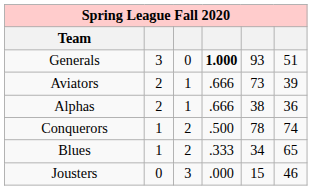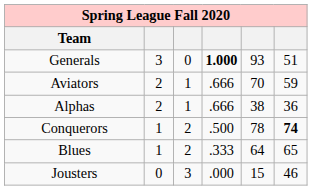Aviators | column 5: 73 -> 70
Aviators | column 6: 39 -> 59
Conquerors | column 6: normal -> bold
Blues | column 5: 34 -> 64
